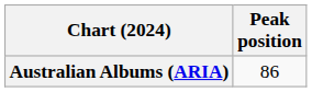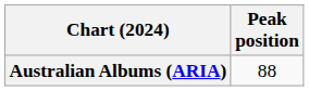Australian Albums (ARIA) | Peak position: 86 -> 88
